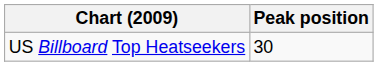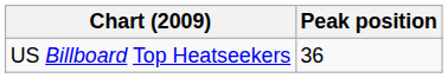US Billboard Top Heatseekers | Peak position: 30 -> 36
